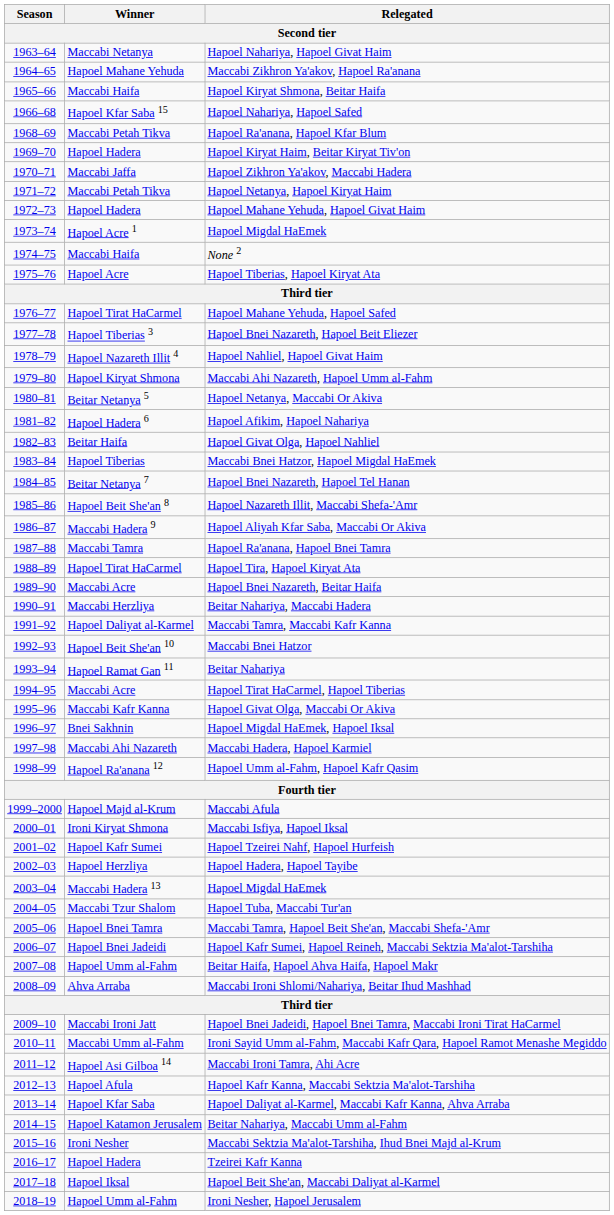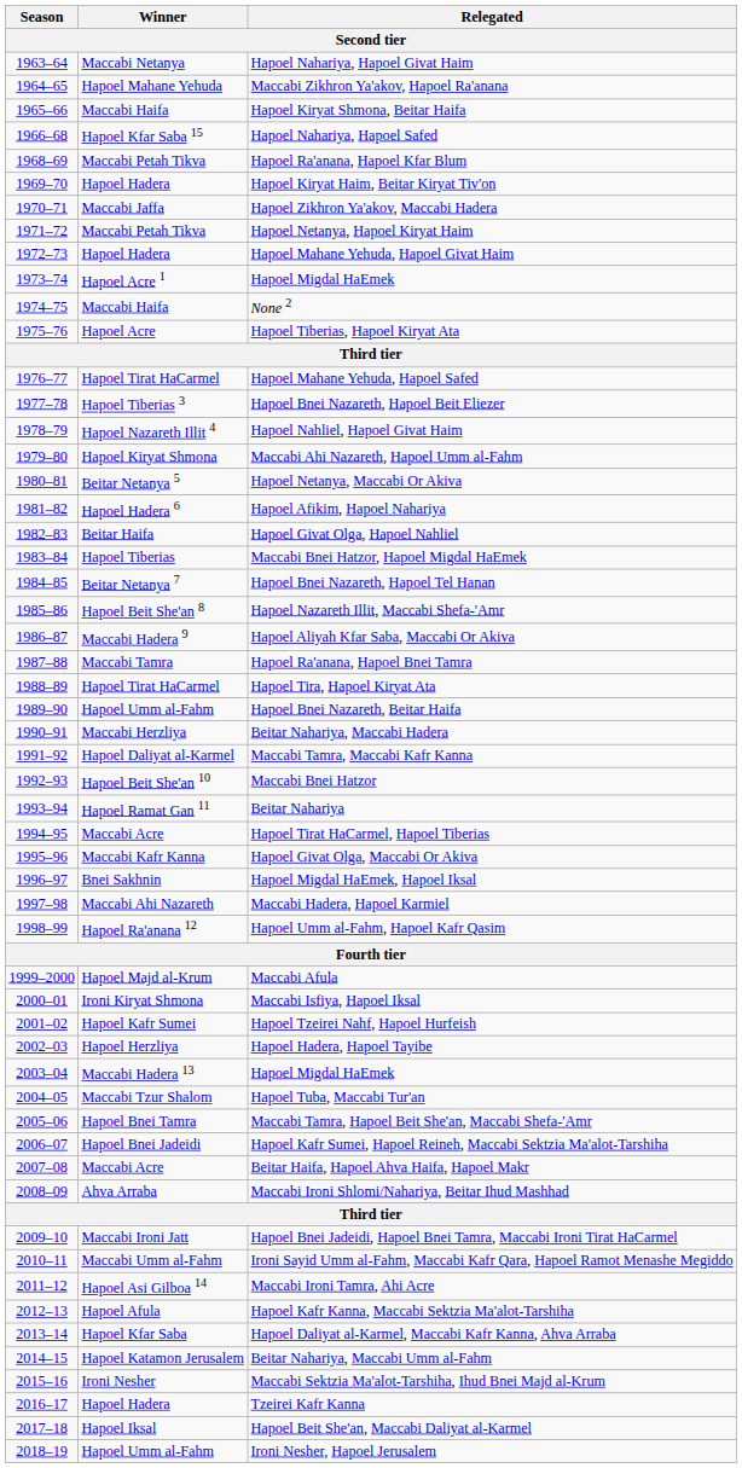Hapoel Bnei Nazareth, Beitar Haifa | Winner: Maccabi Acre -> Hapoel Umm al-Fahm
Beitar Haifa, Hapoel Ahva Haifa, Hapoel Makr | Winner: Hapoel Umm al-Fahm -> Maccabi Acre
